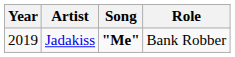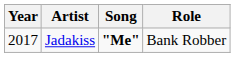Jadakiss | Year: 2019 -> 2017
